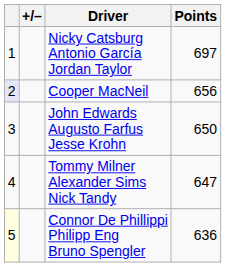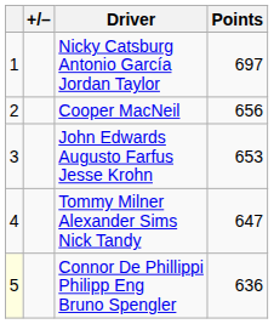Cooper MacNeil | column 1: lavender background -> no background
John Edwards Augusto Farfus Jesse Krohn | Points: 650 -> 653
